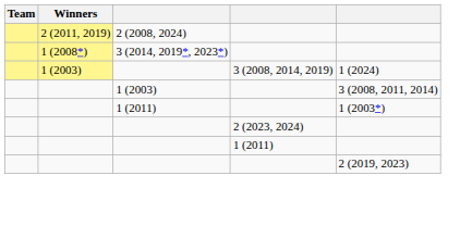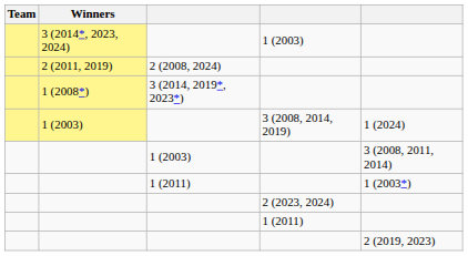+ row: 3 (2014*, 2023, 2024) | 1 (2003)
